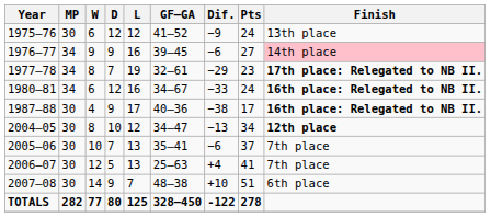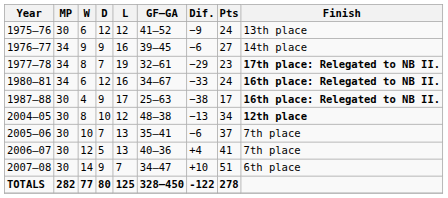1976–77 | Finish: pink background -> no background
1987–88 | GF–GA: 40–36 -> 25–63
2004–05 | GF–GA: 34–47 -> 48–38
2006–07 | GF–GA: 25–63 -> 40–36
2007–08 | GF–GA: 48–38 -> 34–47
